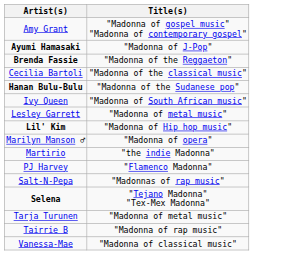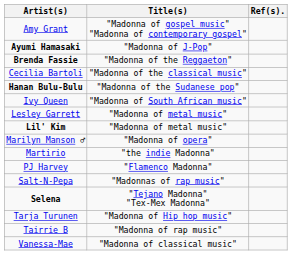+ column: Ref(s).
Lil' Kim | Title(s): "Madonna of Hip hop music" -> "Madonna of metal music"
Tarja Turunen | Title(s): "Madonna of metal music" -> "Madonna of Hip hop music"
